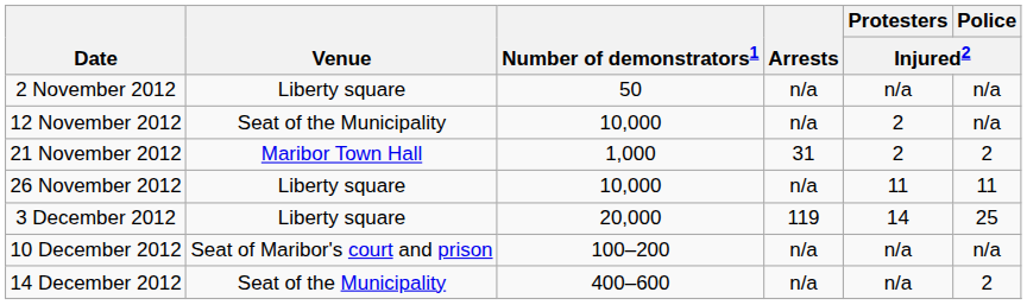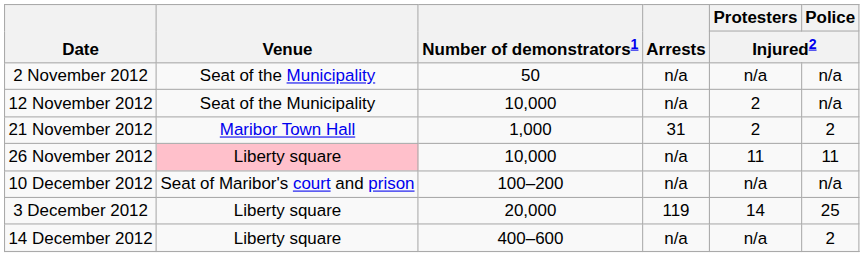2 November 2012 | Venue: Liberty square -> Seat of the Municipality
26 November 2012 | Venue: no background -> pink background
rows swapped: 3 December 2012 <-> 10 December 2012
14 December 2012 | Venue: Seat of the Municipality -> Liberty square
